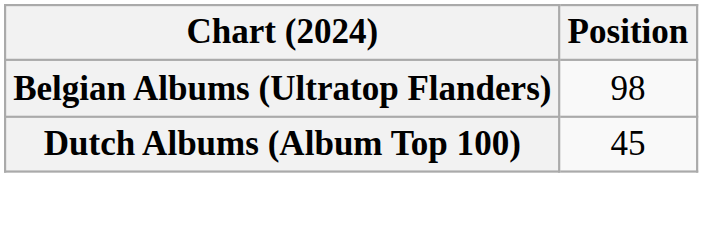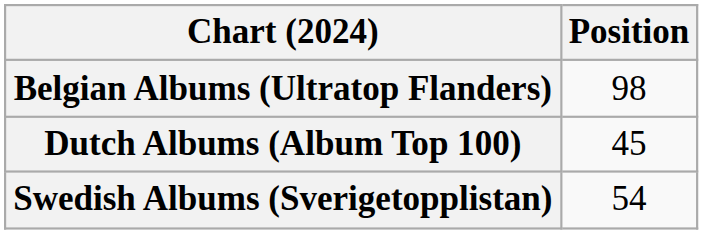+ row: Swedish Albums (Sverigetopplistan) | 54
